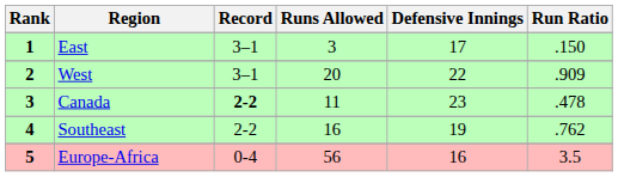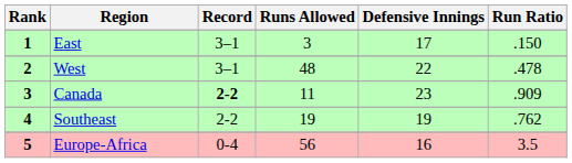West | Runs Allowed: 20 -> 48
West | Run Ratio: .909 -> .478
Canada | Run Ratio: .478 -> .909
Southeast | Runs Allowed: 16 -> 19
